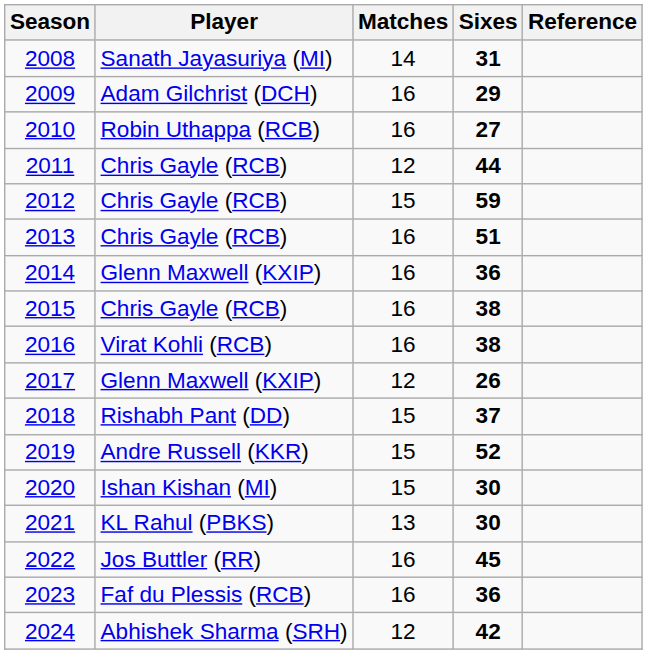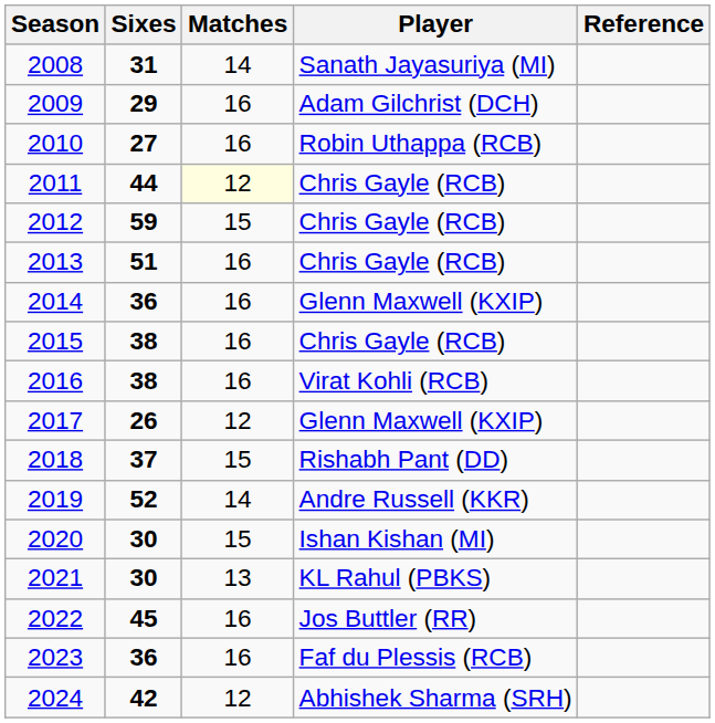columns swapped: Player <-> Sixes
2011 | Matches: no background -> lightyellow background
2019 | Matches: 15 -> 14
